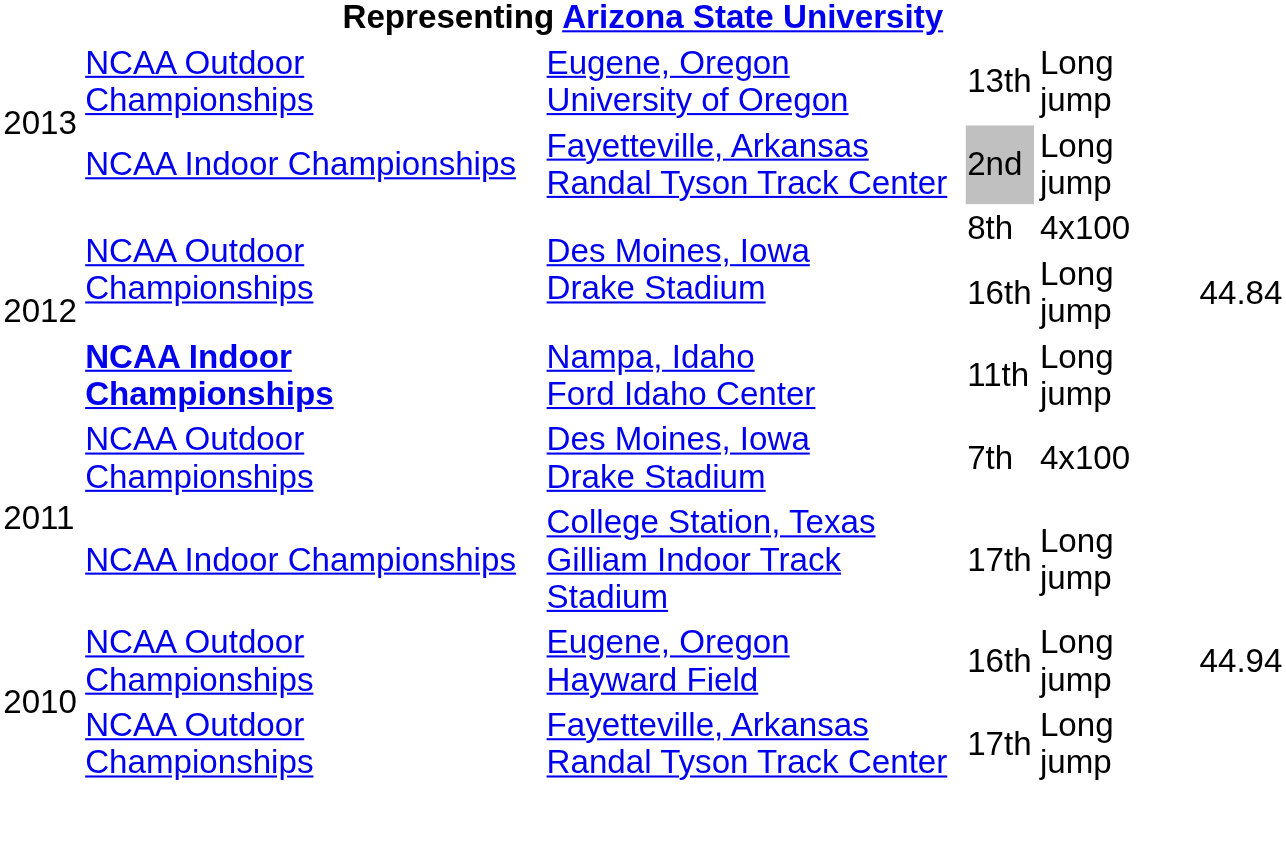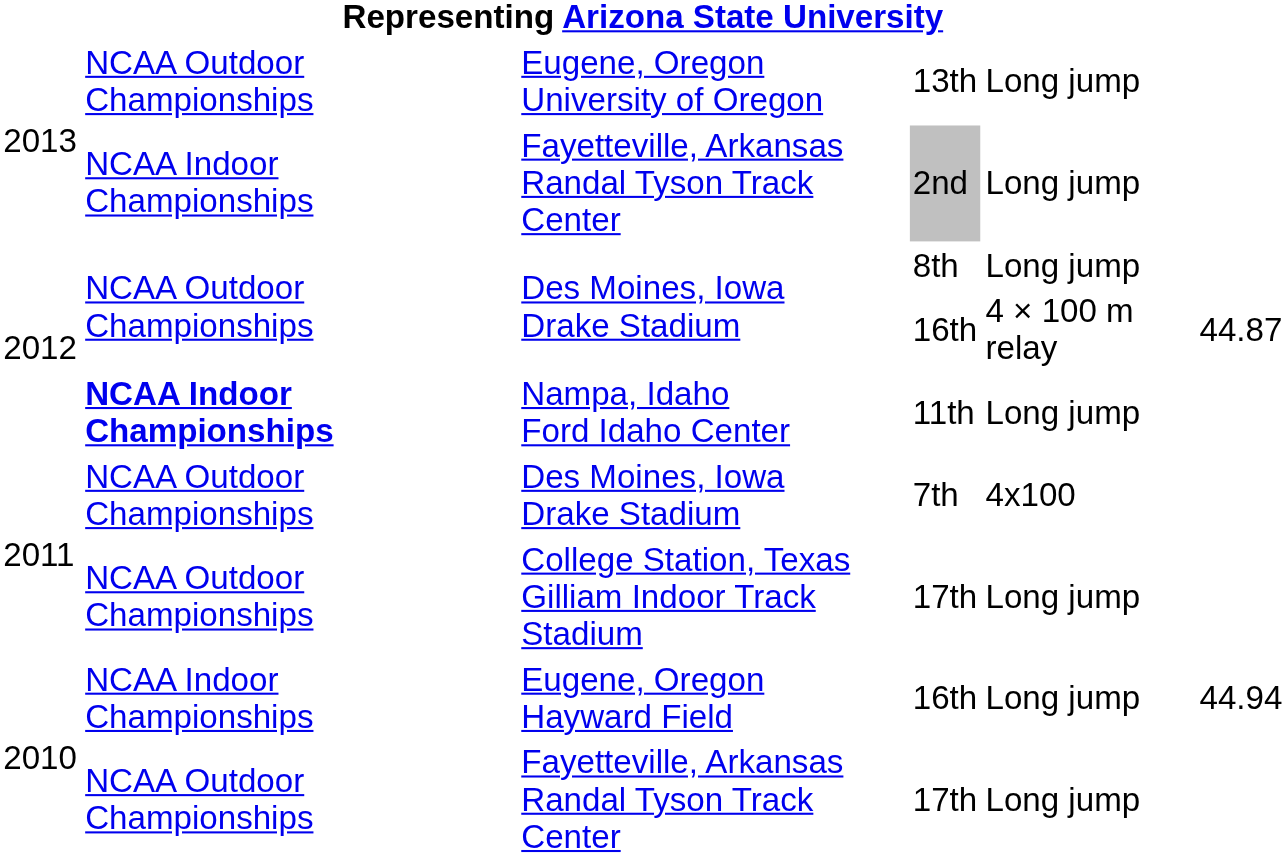8th | column 5: 4x100 -> Long jump
Des Moines, Iowa Drake Stadium / 16th | column 5: Long jump -> 4 × 100 m relay
Des Moines, Iowa Drake Stadium / 16th | column 6: 44.84 -> 44.87
College Station, Texas Gilliam Indoor Track Stadium / 17th | column 2: NCAA Indoor Championships -> NCAA Outdoor Championships
Eugene, Oregon Hayward Field / 16th | column 2: NCAA Outdoor Championships -> NCAA Indoor Championships
